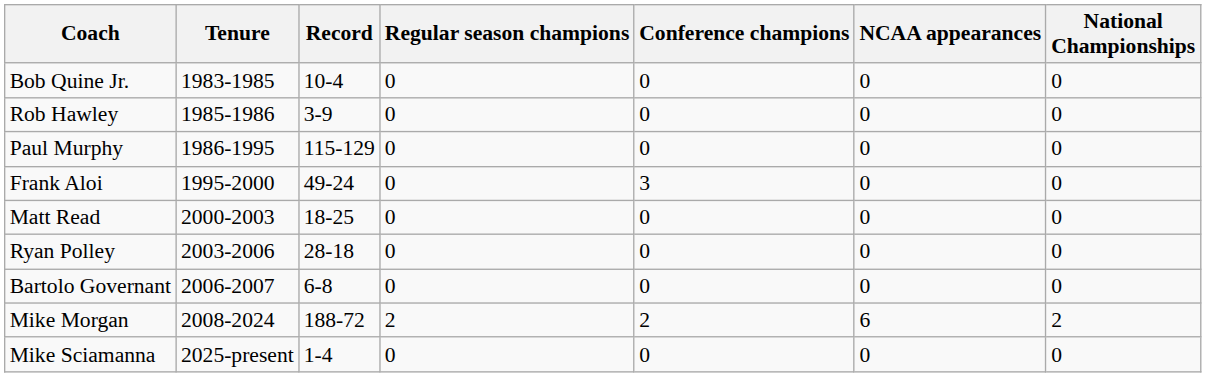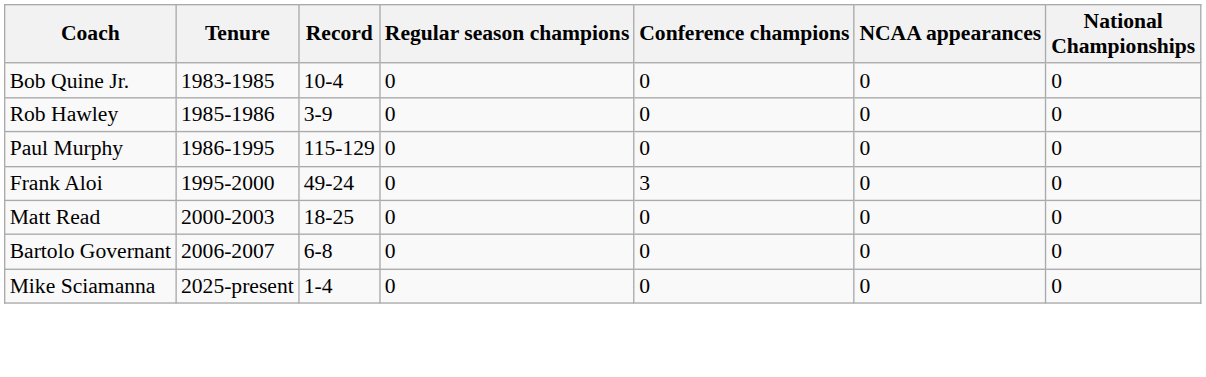- row: Ryan Polley | 2003-2006 | 28-18 | 0 | 0 | 0 | 0
- row: Mike Morgan | 2008-2024 | 188-72 | 2 | 2 | 6 | 2
